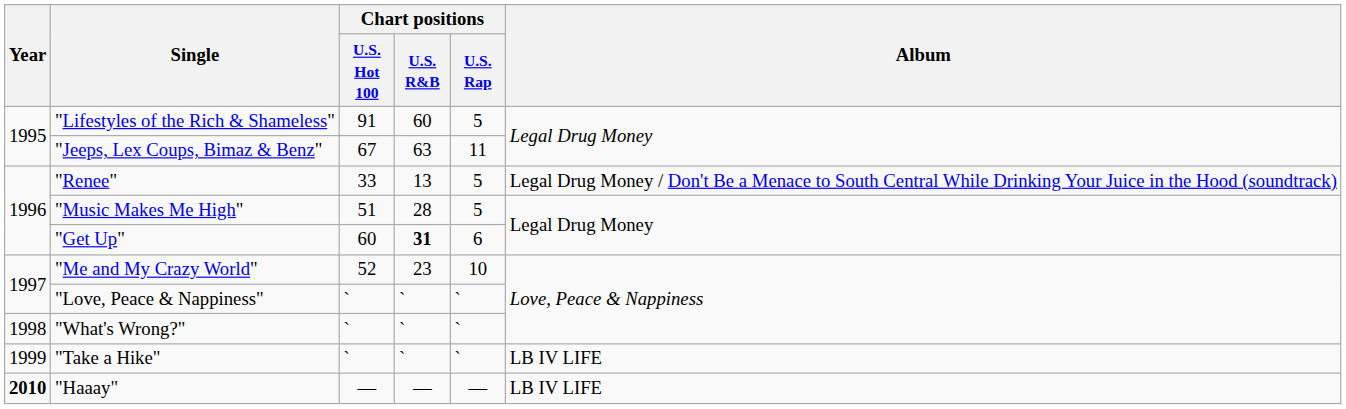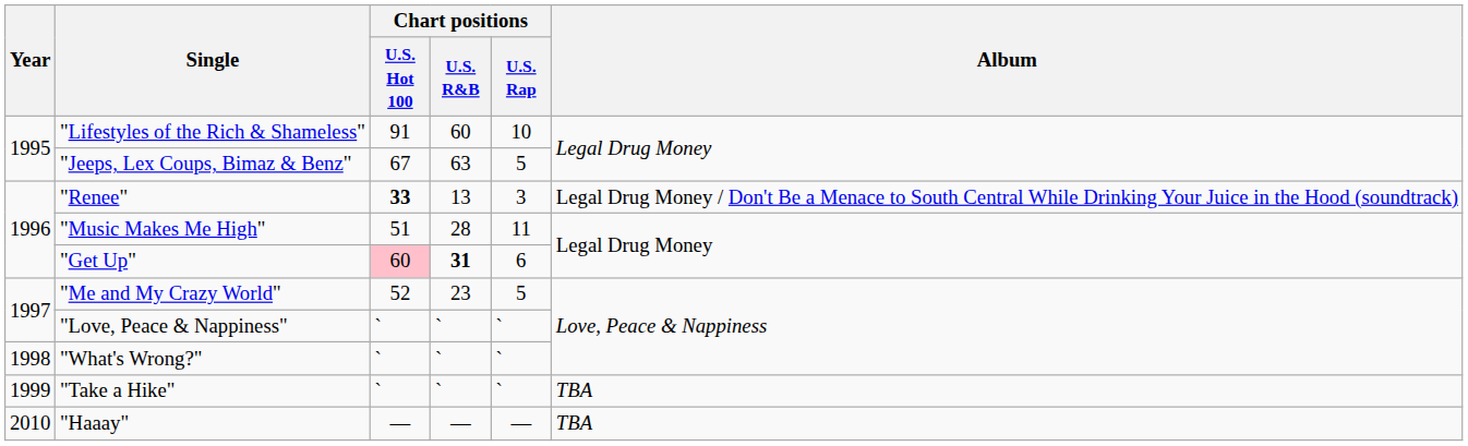"Lifestyles of the Rich & Shameless" | Chart positions / U.S. Rap: 5 -> 10
"Jeeps, Lex Coups, Bimaz & Benz" | Chart positions / U.S. Rap: 11 -> 5
"Renee" | Chart positions / U.S. Hot 100: normal -> bold
"Renee" | Chart positions / U.S. Rap: 5 -> 3
"Music Makes Me High" | Chart positions / U.S. Rap: 5 -> 11
"Get Up" | Chart positions / U.S. Hot 100: no background -> pink background
"Me and My Crazy World" | Chart positions / U.S. Rap: 10 -> 5
"Take a Hike" | Album: LB IV LIFE -> TBA
"Haaay" | Year: bold -> normal
"Haaay" | Album: LB IV LIFE -> TBA
